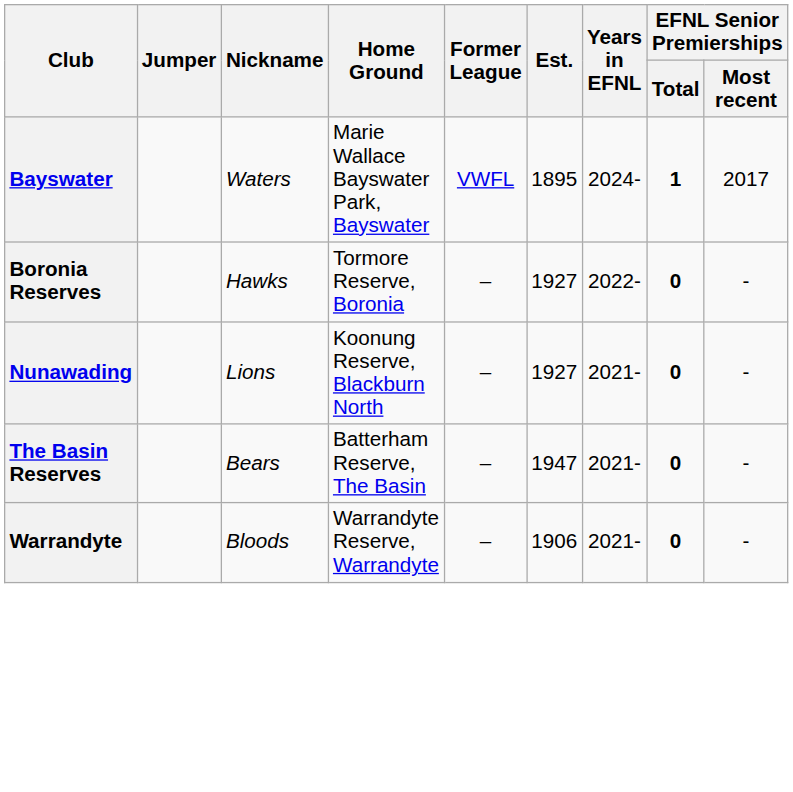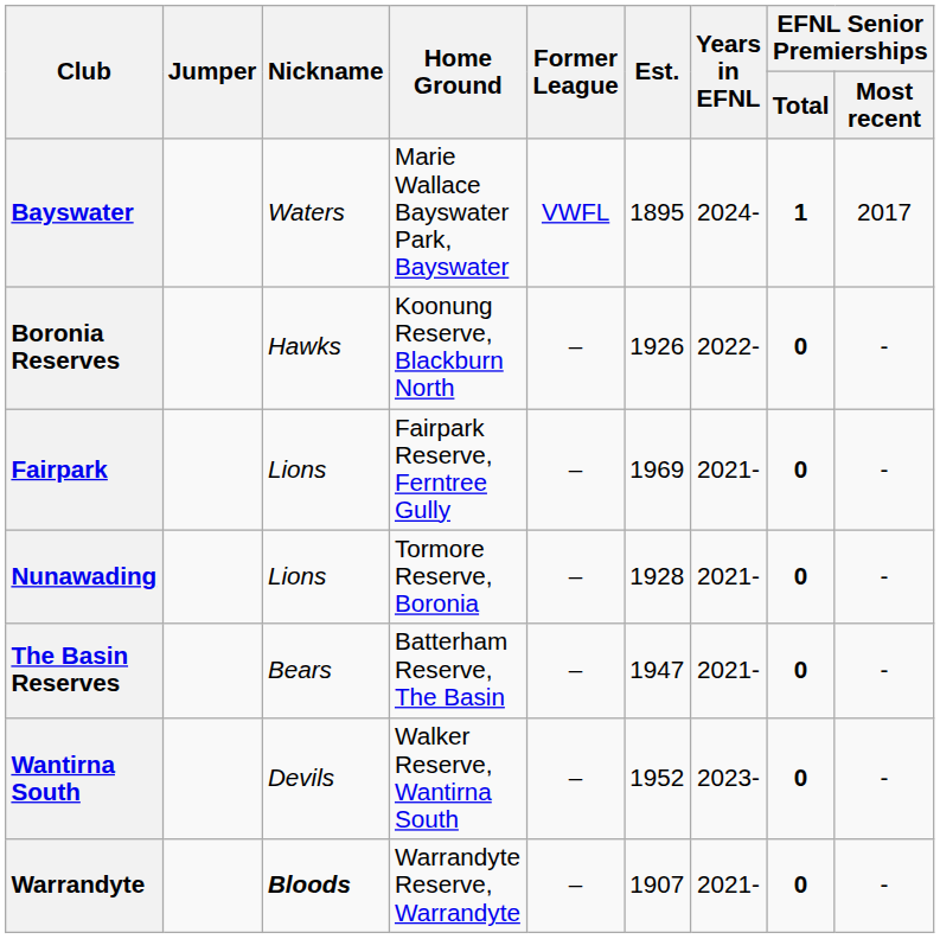Boronia Reserves | Home Ground: Tormore Reserve, Boronia -> Koonung Reserve, Blackburn North
Boronia Reserves | Est.: 1927 -> 1926
+ row: Fairpark | Lions | Fairpark Reserve, Ferntree Gully | – | 1969 | 2021- | 0 | -
Nunawading | Home Ground: Koonung Reserve, Blackburn North -> Tormore Reserve, Boronia
Nunawading | Est.: 1927 -> 1928
+ row: Wantirna South | Devils | Walker Reserve, Wantirna South | – | 1952 | 2023- | 0 | -
Warrandyte | Nickname: normal -> bold
Warrandyte | Est.: 1906 -> 1907
